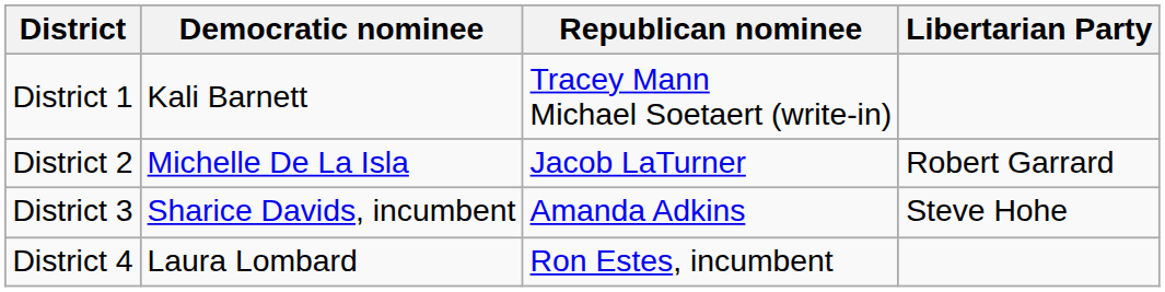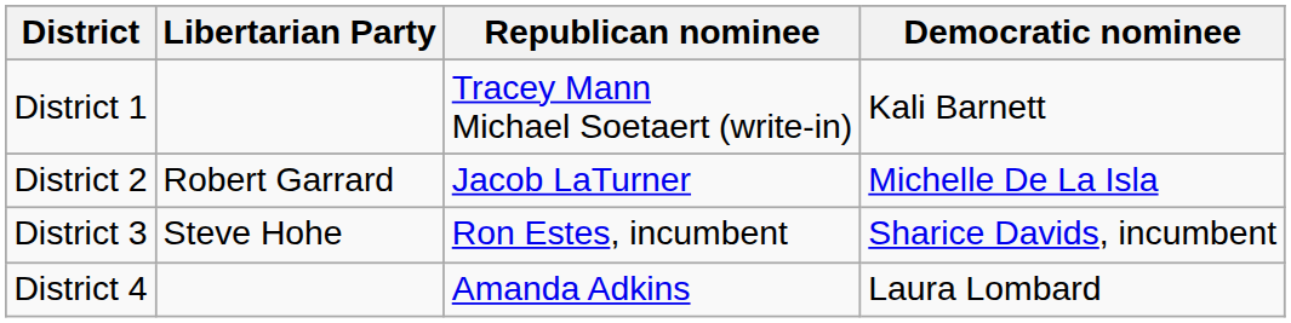columns swapped: Democratic nominee <-> Libertarian Party
District 3 | Republican nominee: Amanda Adkins -> Ron Estes, incumbent
District 4 | Republican nominee: Ron Estes, incumbent -> Amanda Adkins
